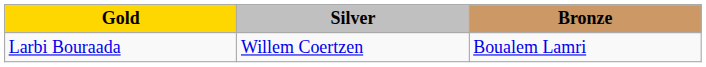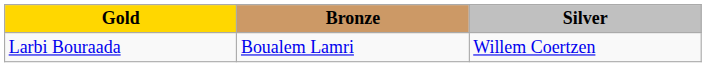columns swapped: Silver <-> Bronze
